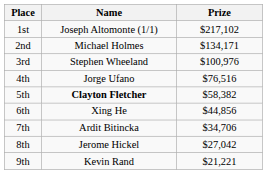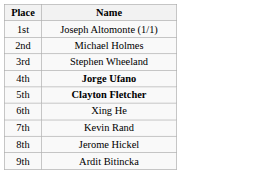- column: Prize | $217,102 | $134,171 | $100,976 | $76,516 | $58,382 | $44,856 | $34,706 | $27,042 | $21,221
4th | Name: normal -> bold
7th | Name: Ardit Bitincka -> Kevin Rand
9th | Name: Kevin Rand -> Ardit Bitincka
